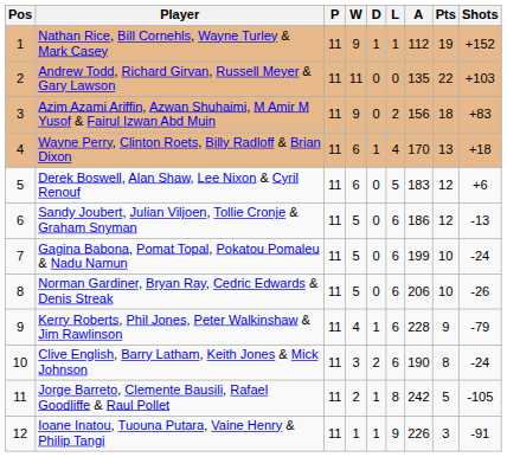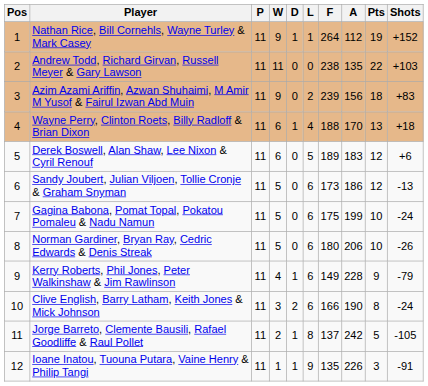+ column: F | 264 | 238 | 239 | 188 | 189 | 173 | 175 | 180 | 149 | 166 | 137 | 135
